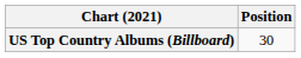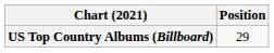US Top Country Albums (Billboard) | Position: 30 -> 29
